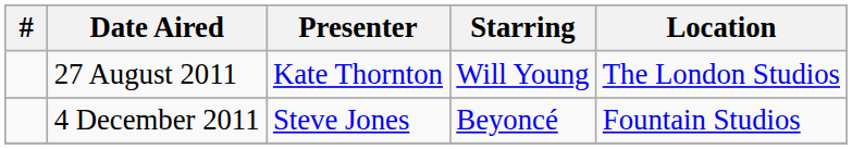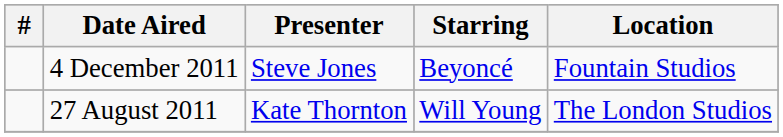rows swapped: 27 August 2011 <-> 4 December 2011
